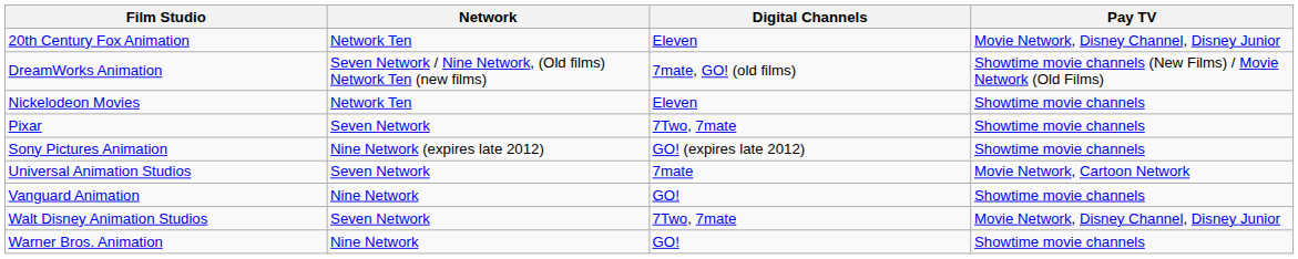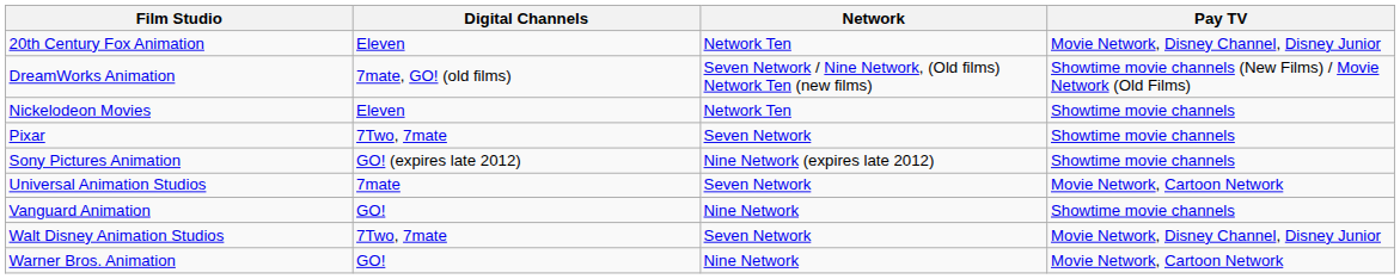columns swapped: Network <-> Digital Channels
Warner Bros. Animation | Pay TV: Showtime movie channels -> Movie Network, Cartoon Network
